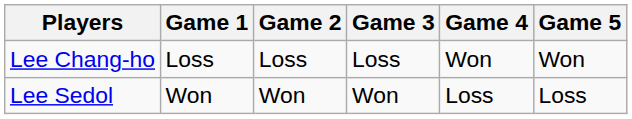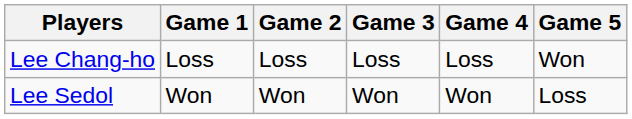Lee Chang-ho | Game 4: Won -> Loss
Lee Sedol | Game 4: Loss -> Won
